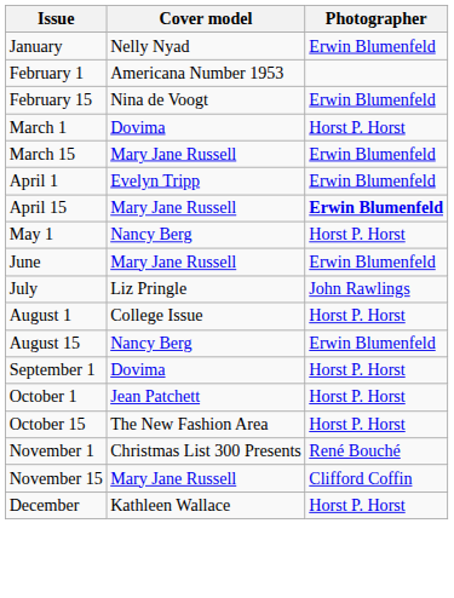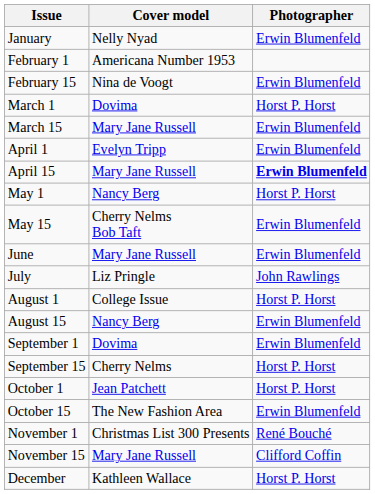+ row: May 15 | Cherry Nelms Bob Taft | Erwin Blumenfeld
September 1 | Photographer: Horst P. Horst -> Erwin Blumenfeld
+ row: September 15 | Cherry Nelms | Horst P. Horst
October 15 | Photographer: Horst P. Horst -> Erwin Blumenfeld
